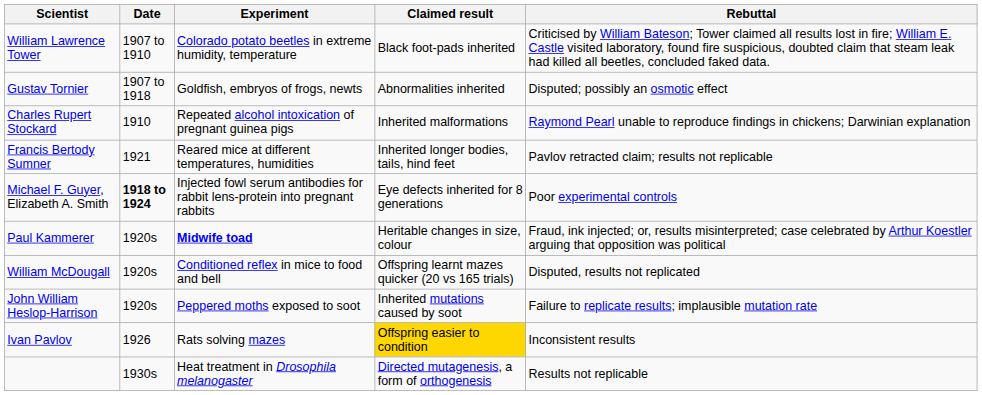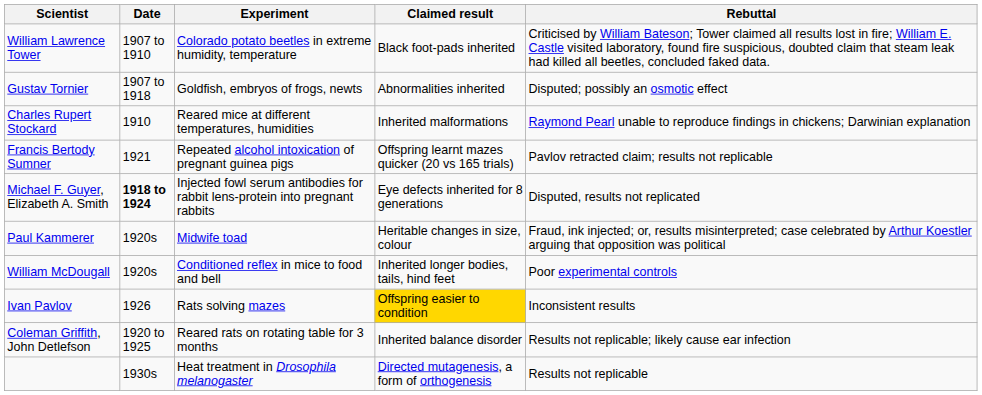Charles Rupert Stockard | Experiment: Repeated alcohol intoxication of pregnant guinea pigs -> Reared mice at different temperatures, humidities
Francis Bertody Sumner | Experiment: Reared mice at different temperatures, humidities -> Repeated alcohol intoxication of pregnant guinea pigs
Francis Bertody Sumner | Claimed result: Inherited longer bodies, tails, hind feet -> Offspring learnt mazes quicker (20 vs 165 trials)
Michael F. Guyer, Elizabeth A. Smith | Rebuttal: Poor experimental controls -> Disputed, results not replicated
Paul Kammerer | Experiment: bold -> normal
William McDougall | Claimed result: Offspring learnt mazes quicker (20 vs 165 trials) -> Inherited longer bodies, tails, hind feet
William McDougall | Rebuttal: Disputed, results not replicated -> Poor experimental controls
- row: John William Heslop-Harrison | 1920s | Peppered moths exposed to soot | Inherited mutations caused by soot | Failure to replicate results; implausible mutation rate
+ row: Coleman Griffith, John Detlefson | 1920 to 1925 | Reared rats on rotating table for 3 months | Inherited balance disorder | Results not replicable; likely cause ear infection
